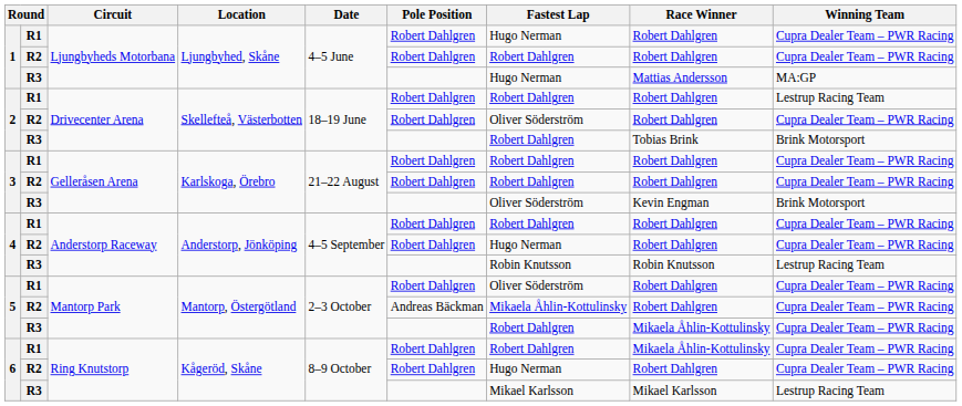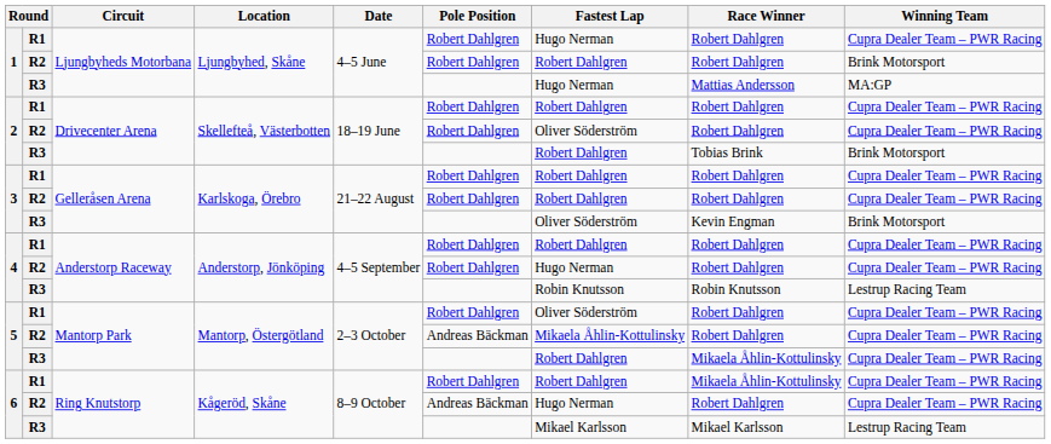1 / R2 | Winning Team: Cupra Dealer Team – PWR Racing -> Brink Motorsport
2 / R1 | Winning Team: Lestrup Racing Team -> Cupra Dealer Team – PWR Racing
6 / R2 | Pole Position: Robert Dahlgren -> Andreas Bäckman
